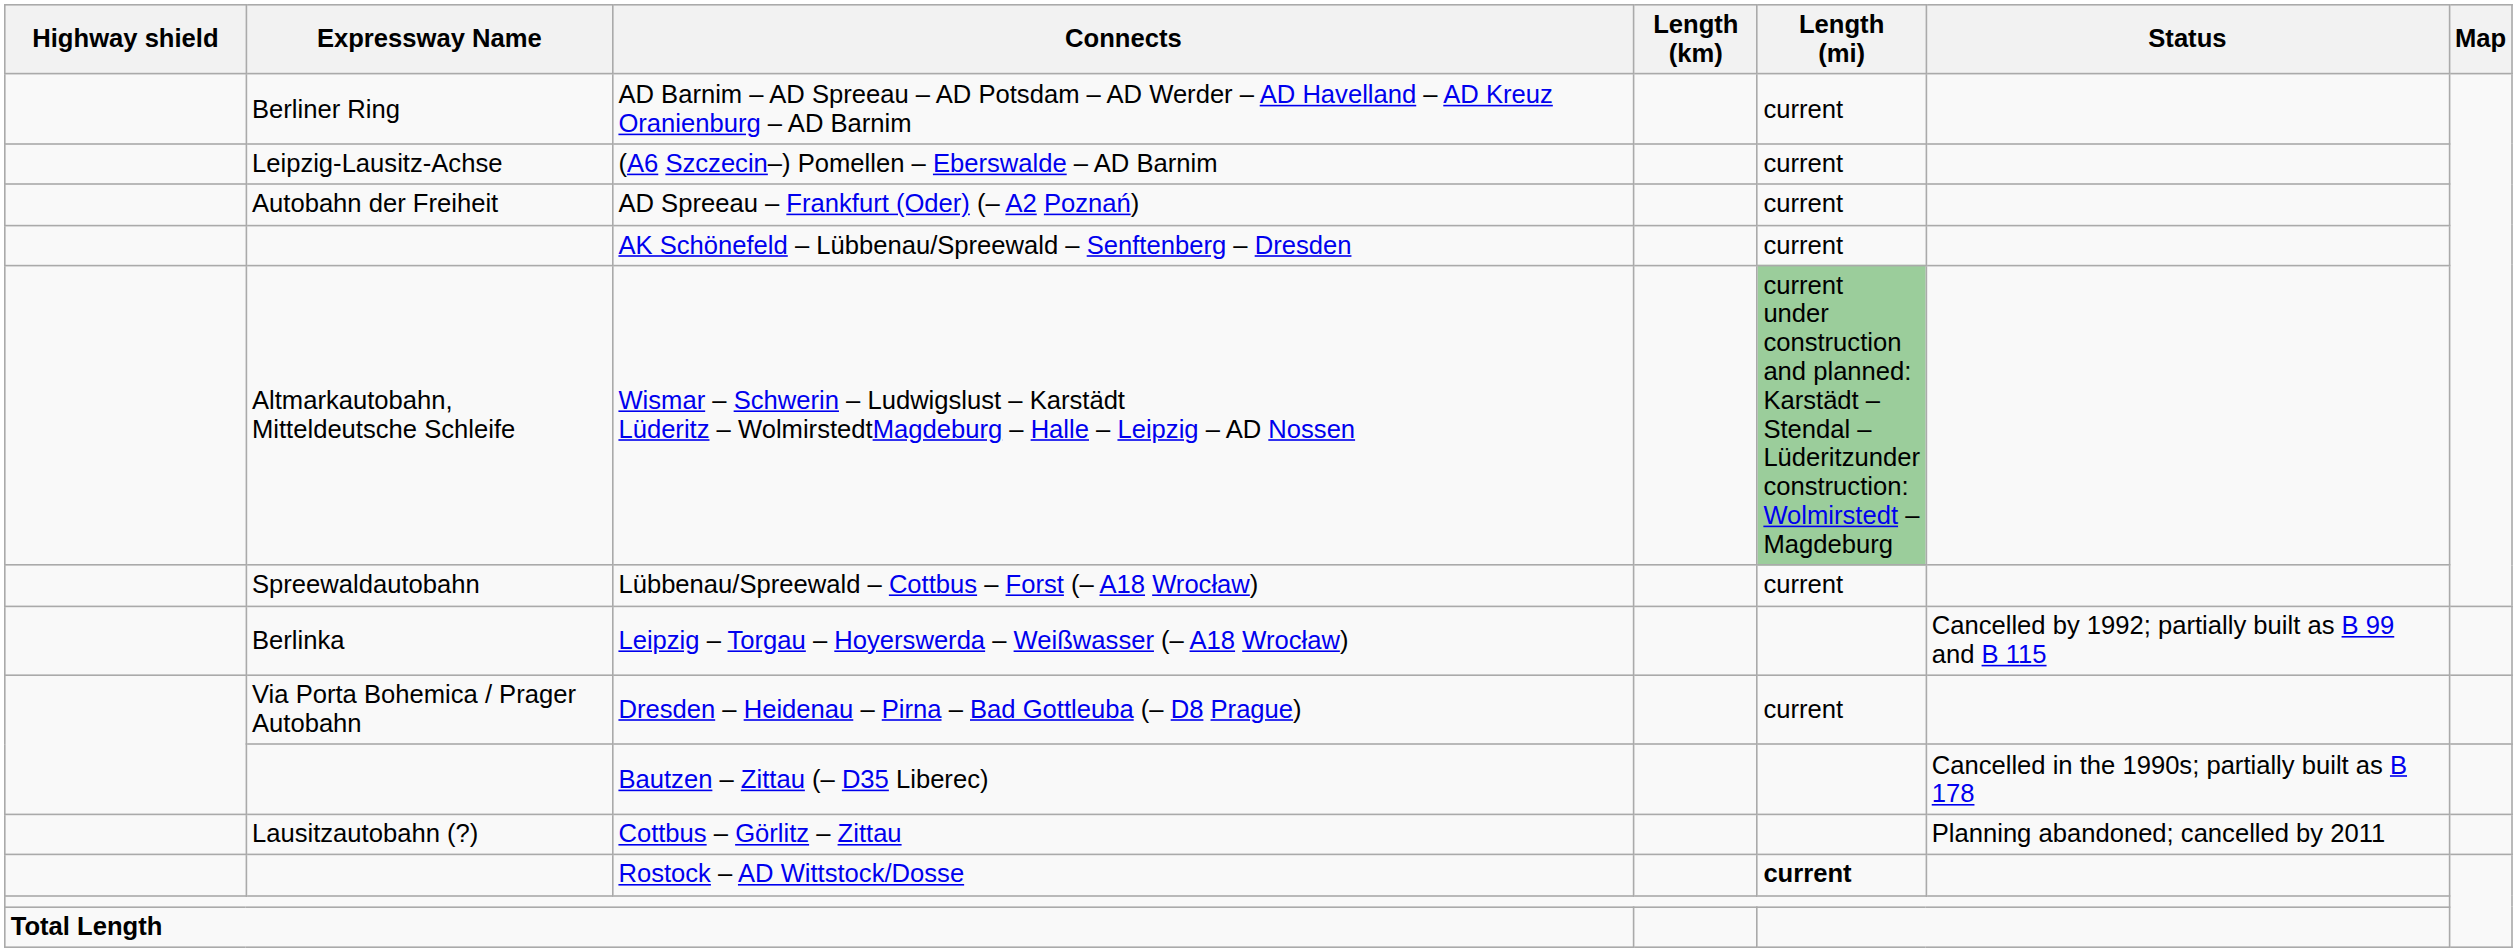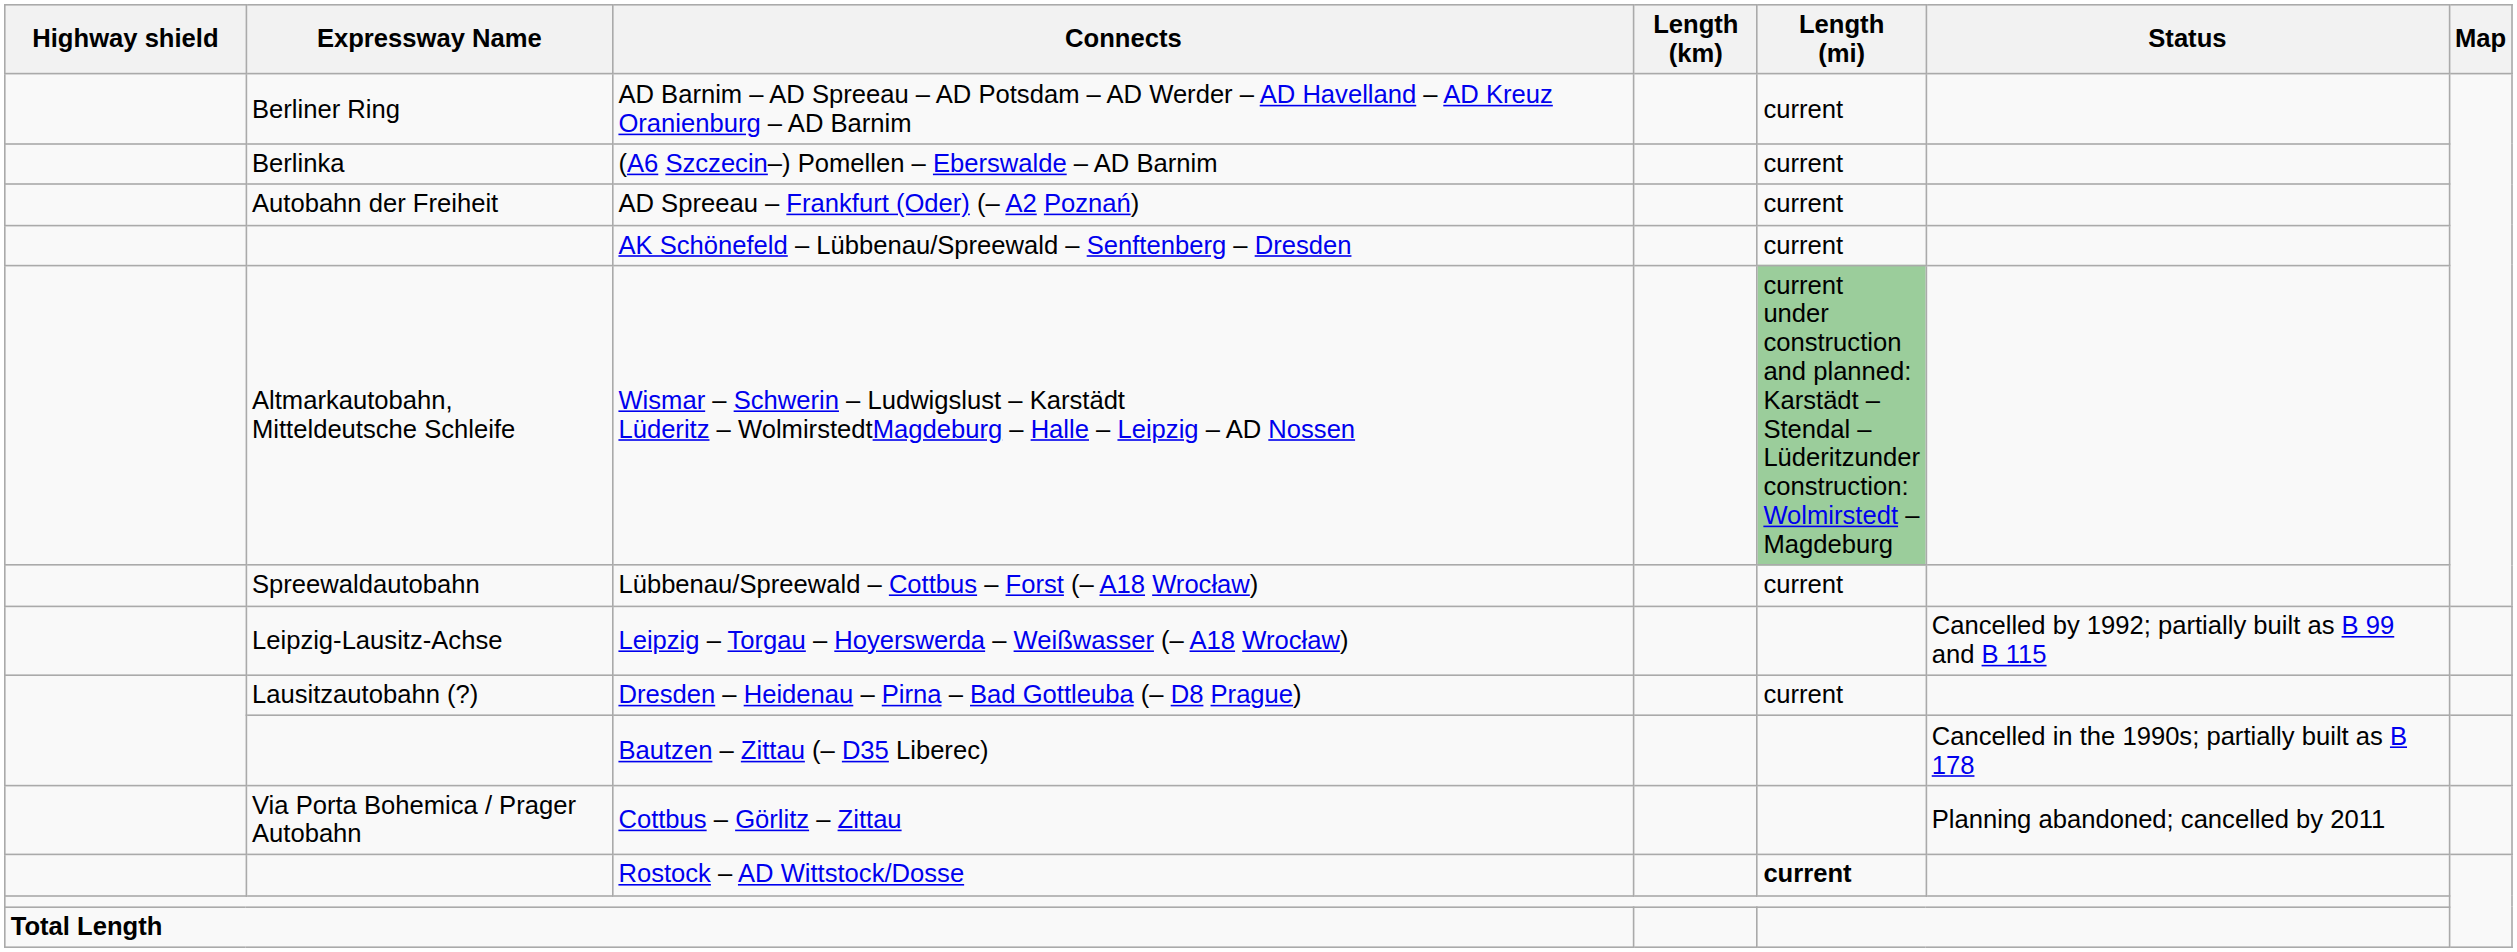(A6 Szczecin–) Pomellen – Eberswalde – AD Barnim | Expressway Name: Leipzig-Lausitz-Achse -> Berlinka
Leipzig – Torgau – Hoyerswerda – Weißwasser (– A18 Wrocław) | Expressway Name: Berlinka -> Leipzig-Lausitz-Achse
Dresden – Heidenau – Pirna – Bad Gottleuba (– D8 Prague) | Expressway Name: Via Porta Bohemica / Prager Autobahn -> Lausitzautobahn (?)
Cottbus – Görlitz – Zittau | Expressway Name: Lausitzautobahn (?) -> Via Porta Bohemica / Prager Autobahn
